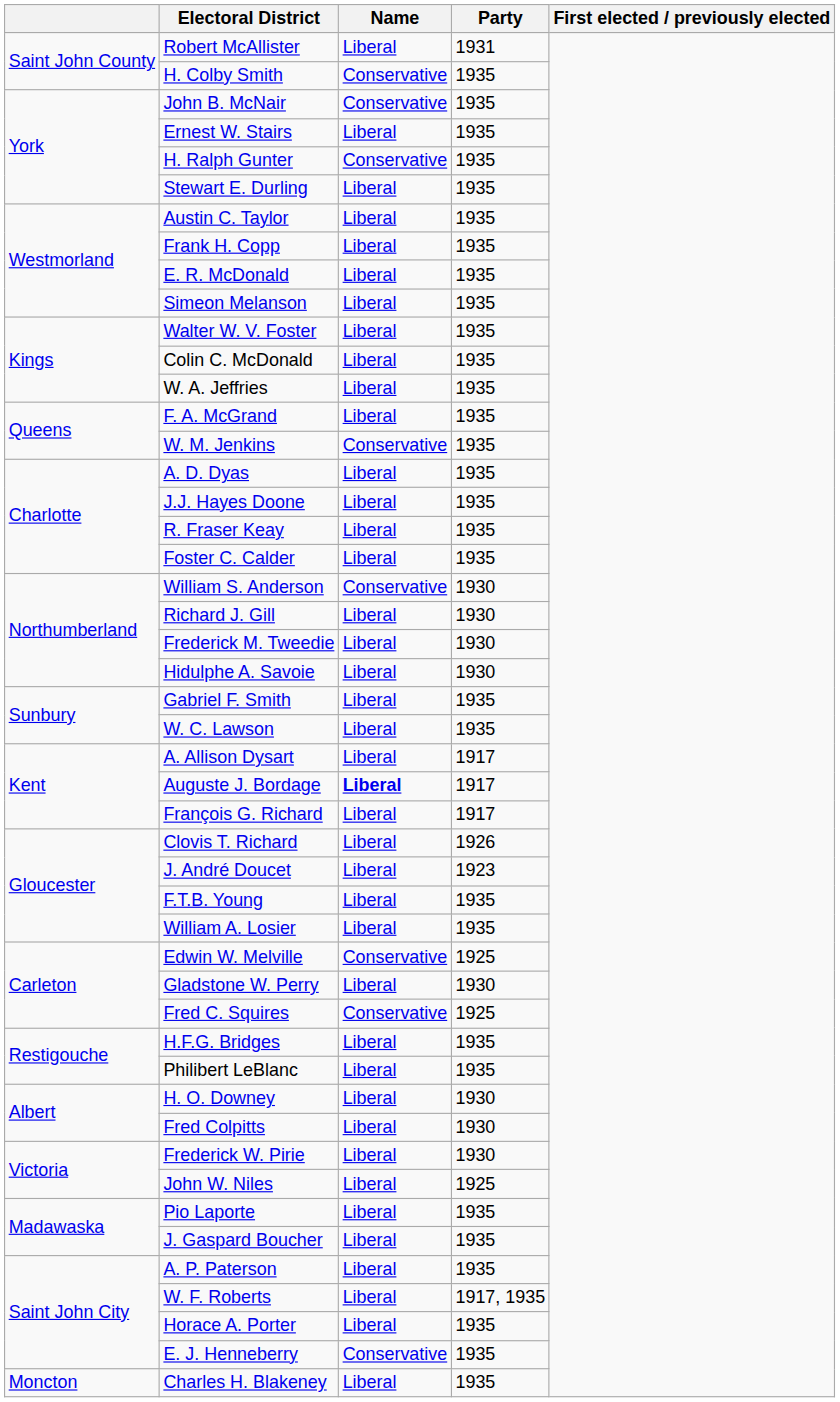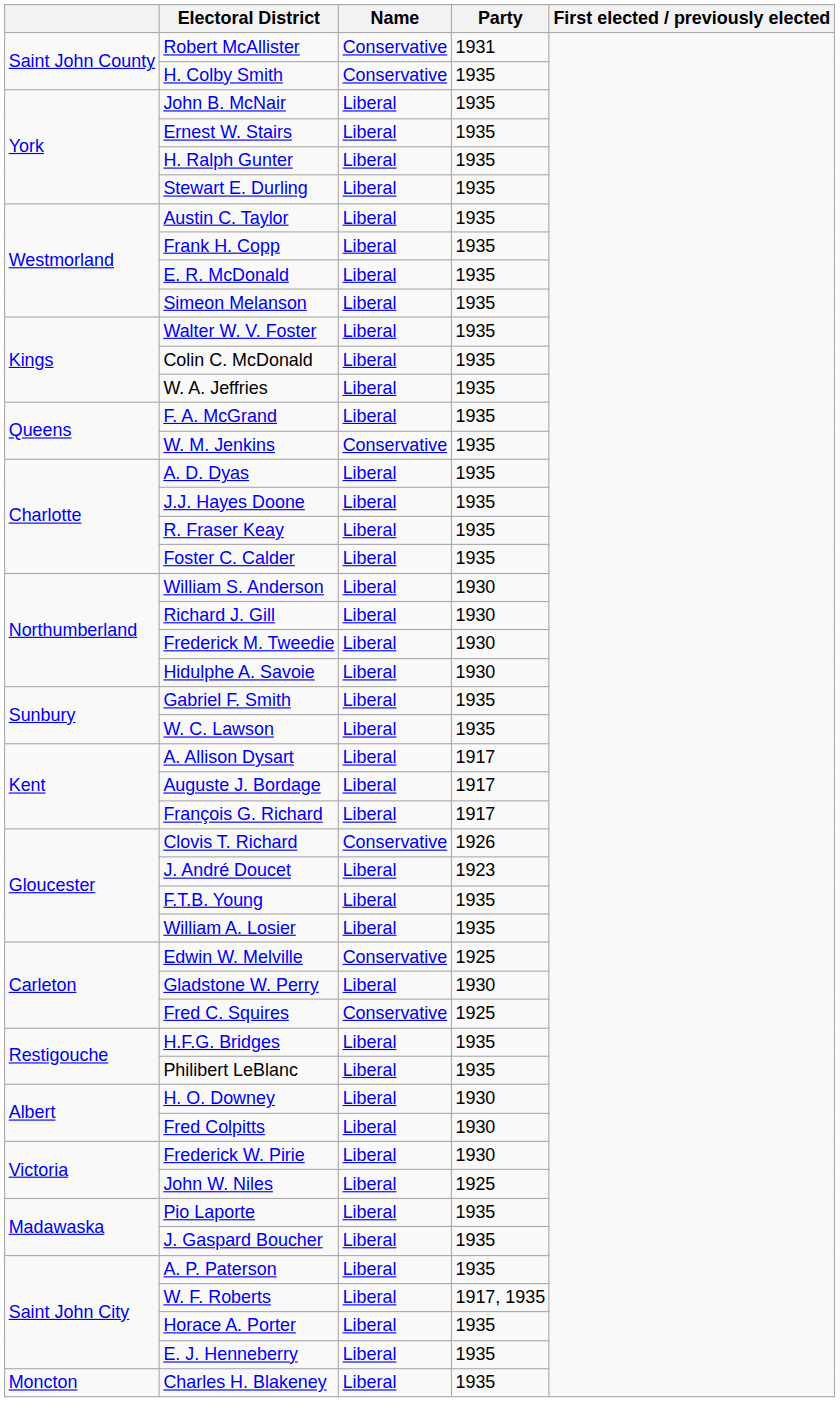Robert McAllister | Name: Liberal -> Conservative
John B. McNair | Name: Conservative -> Liberal
H. Ralph Gunter | Name: Conservative -> Liberal
William S. Anderson | Name: Conservative -> Liberal
Auguste J. Bordage | Name: bold -> normal
Clovis T. Richard | Name: Liberal -> Conservative
E. J. Henneberry | Name: Conservative -> Liberal
